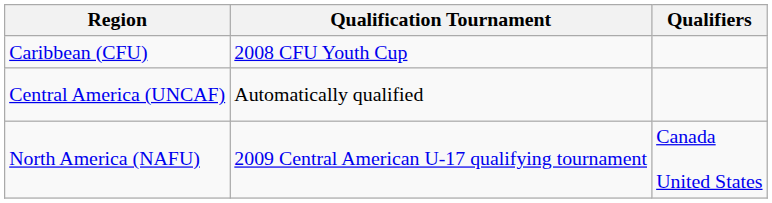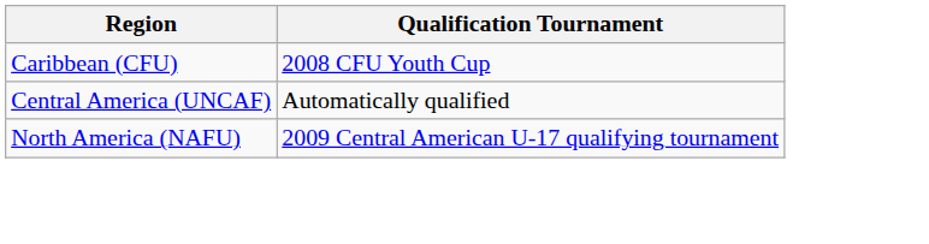- column: Qualifiers | Canada United States
